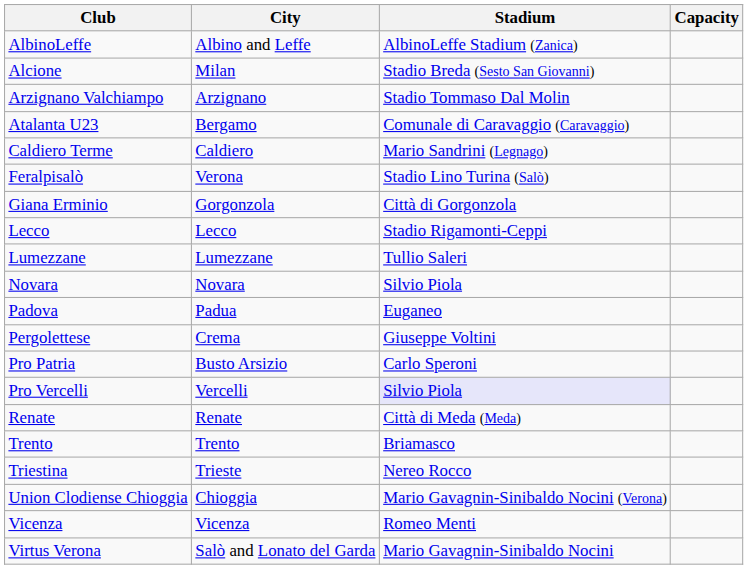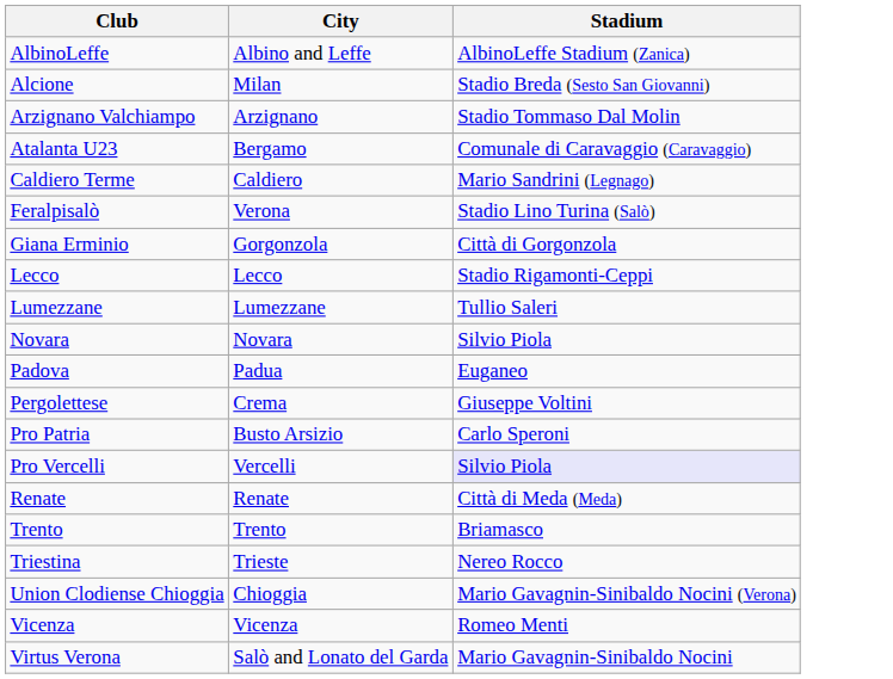- column: Capacity
